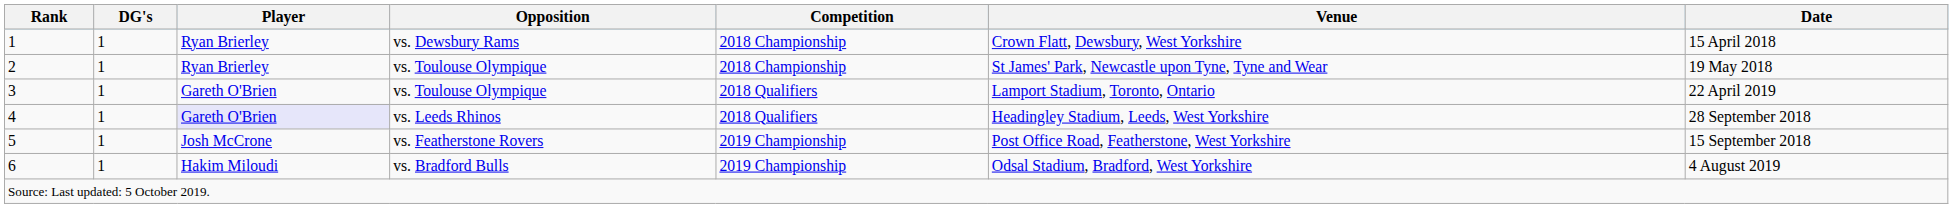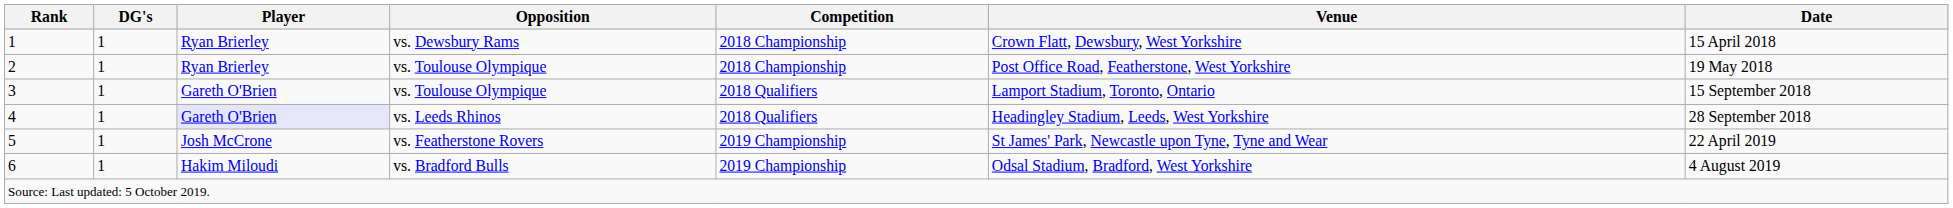2 | Venue: St James' Park, Newcastle upon Tyne, Tyne and Wear -> Post Office Road, Featherstone, West Yorkshire
3 | Date: 22 April 2019 -> 15 September 2018
5 | Venue: Post Office Road, Featherstone, West Yorkshire -> St James' Park, Newcastle upon Tyne, Tyne and Wear
5 | Date: 15 September 2018 -> 22 April 2019
